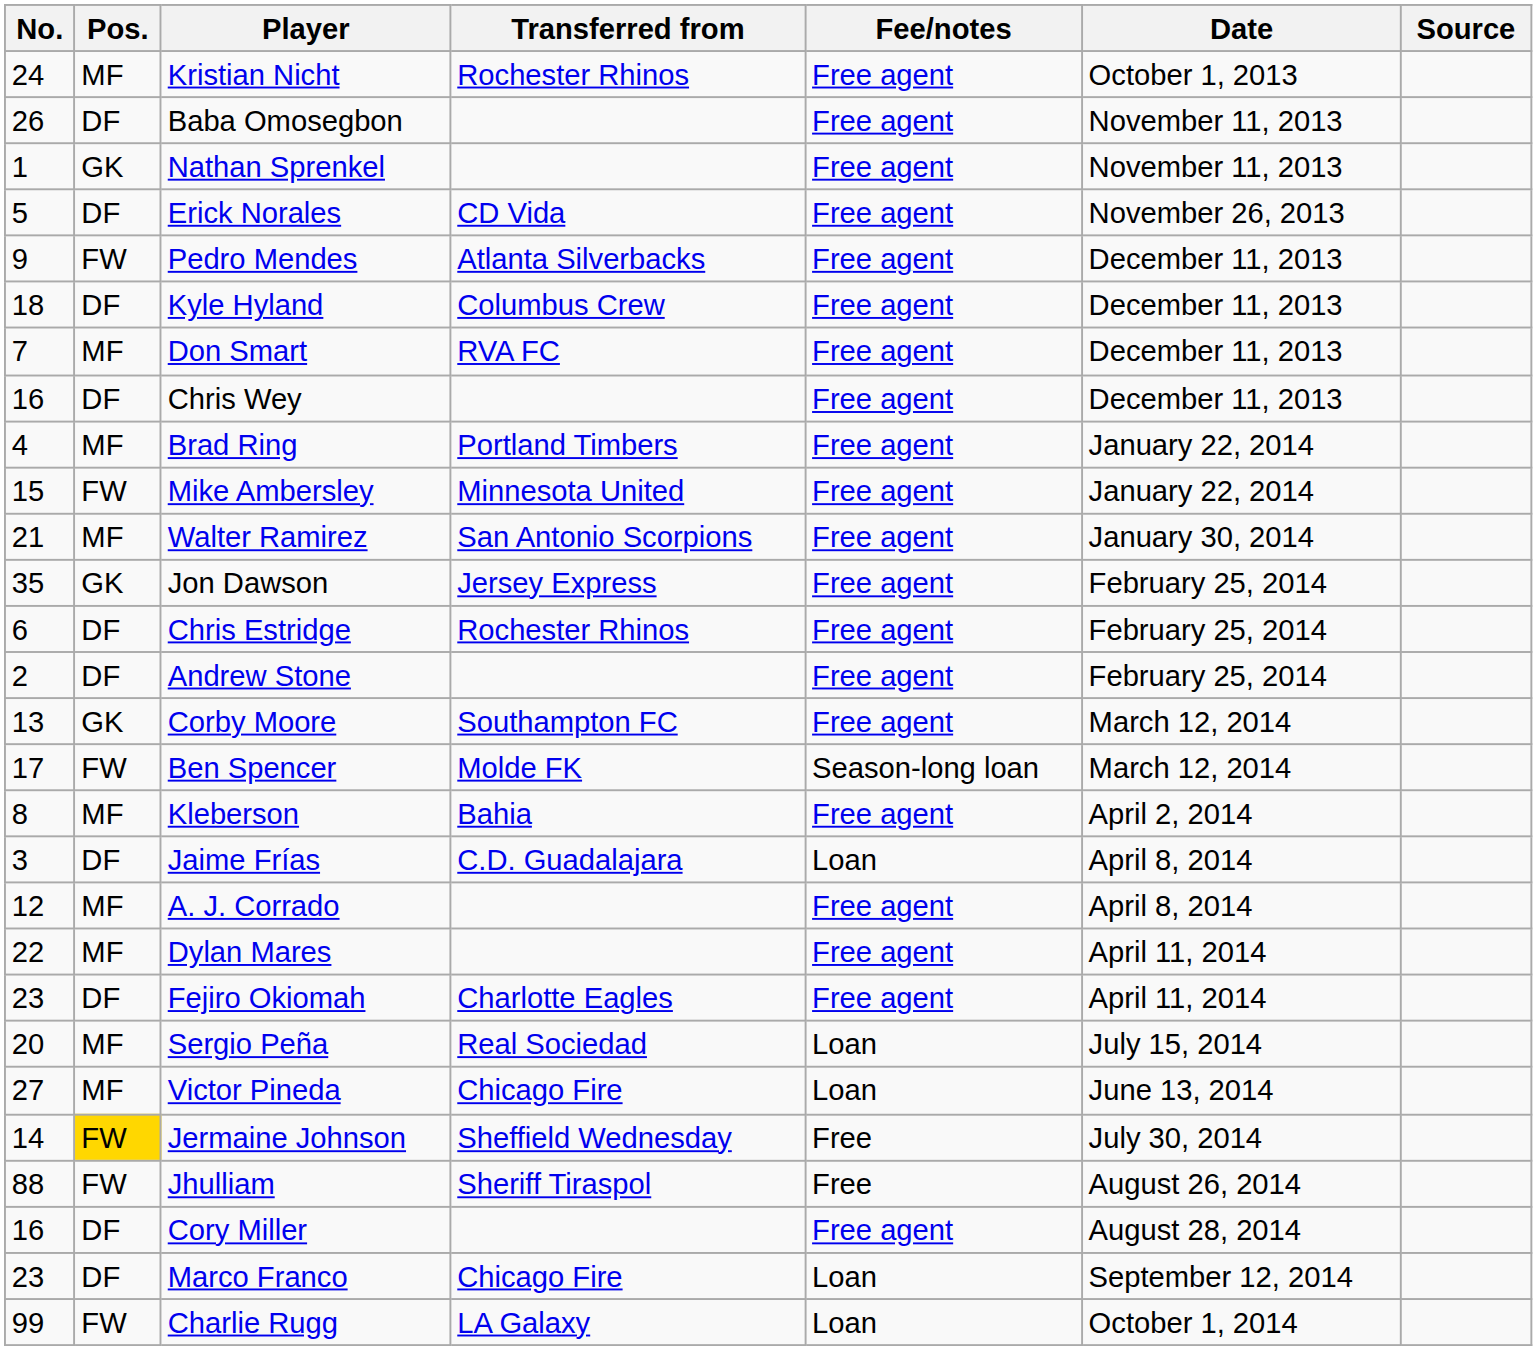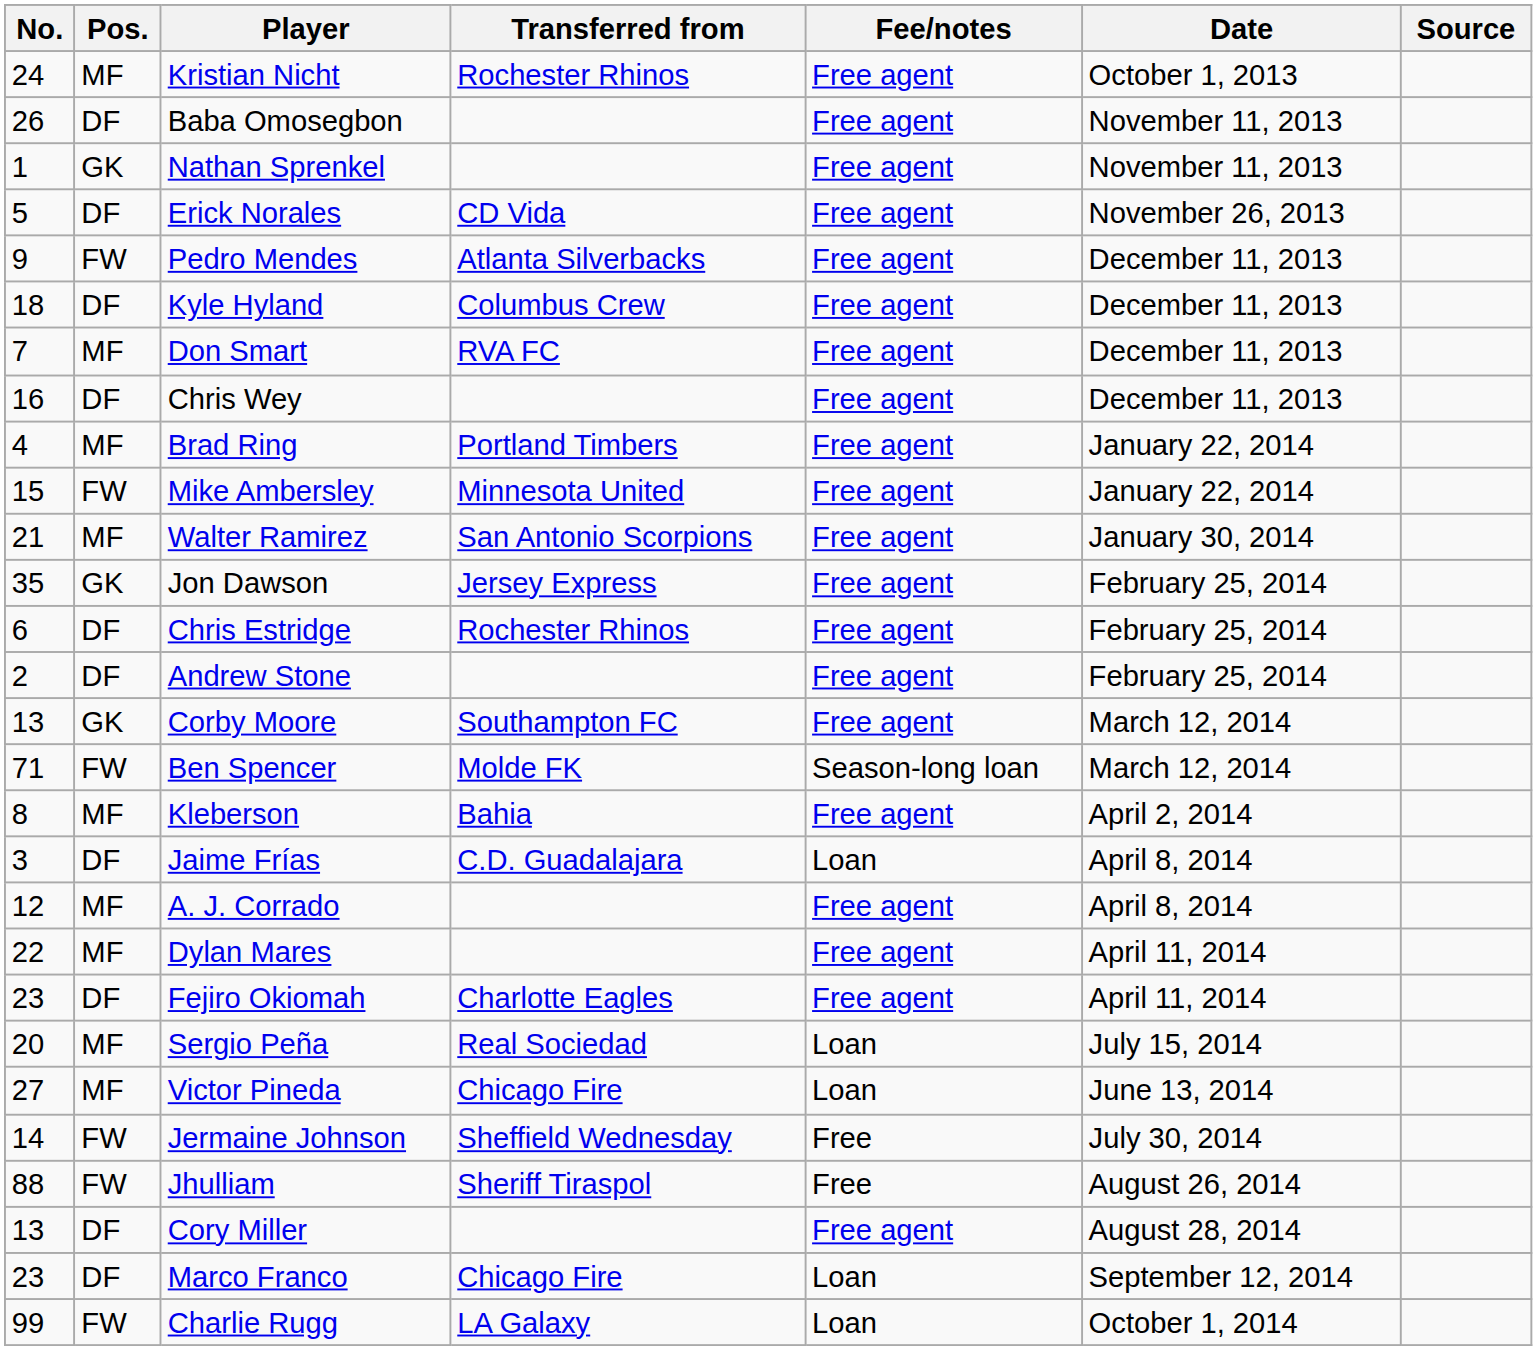Ben Spencer | No.: 17 -> 71
Jermaine Johnson | Pos.: gold background -> no background
Cory Miller | No.: 16 -> 13
